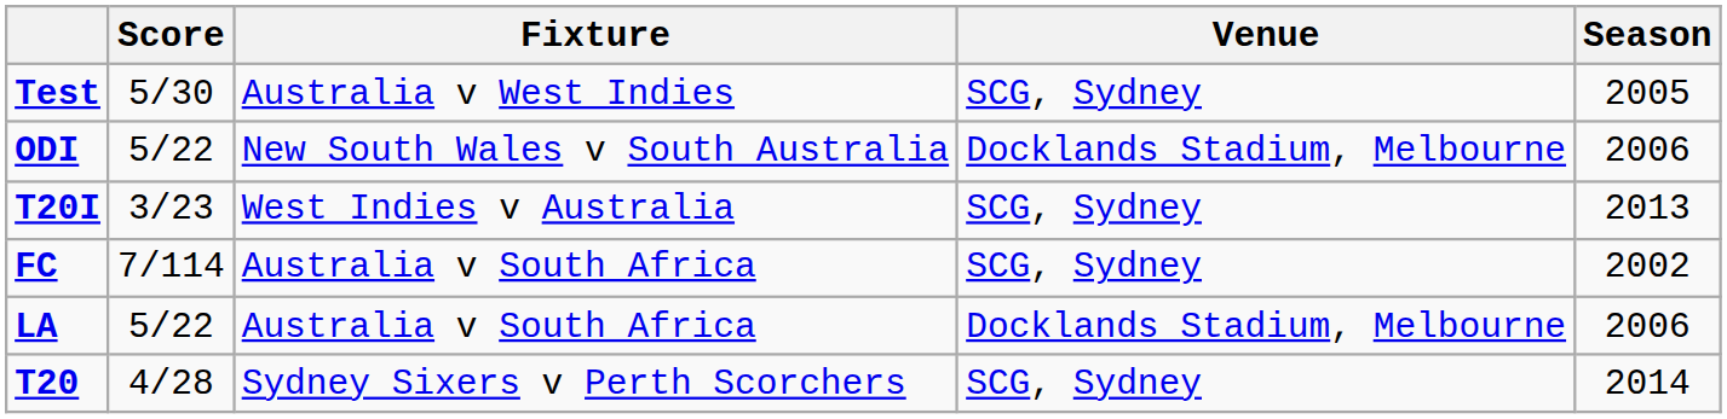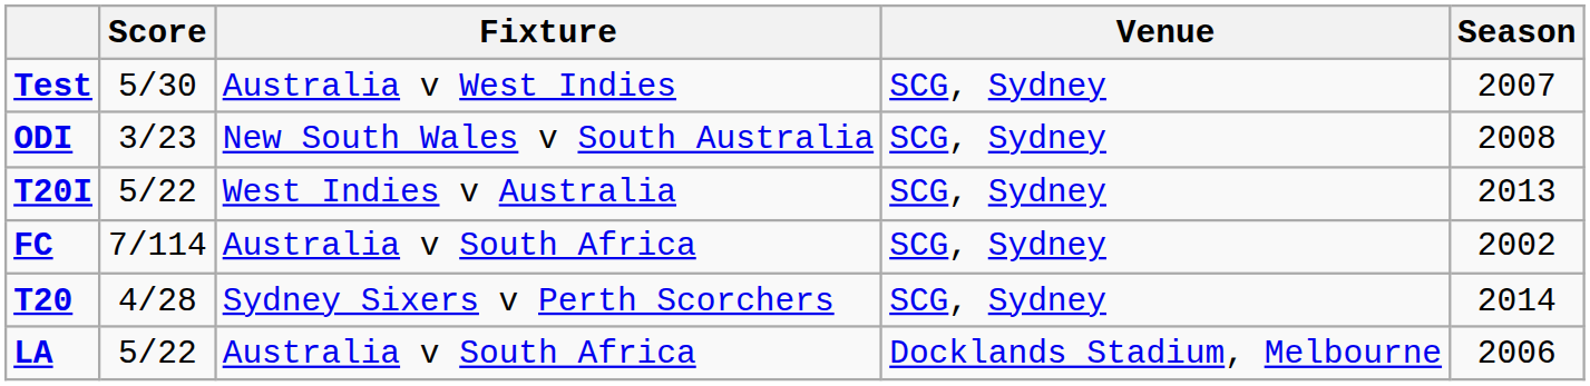Test | Season: 2005 -> 2007
ODI | Score: 5/22 -> 3/23
ODI | Venue: Docklands Stadium, Melbourne -> SCG, Sydney
ODI | Season: 2006 -> 2008
T20I | Score: 3/23 -> 5/22
rows swapped: LA <-> T20
